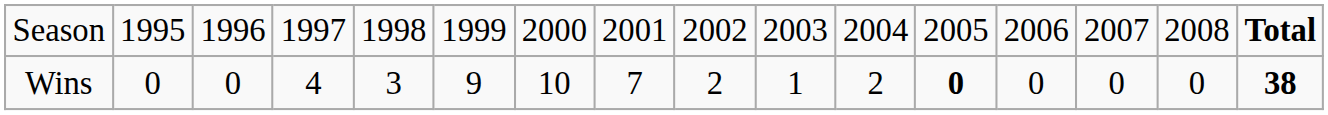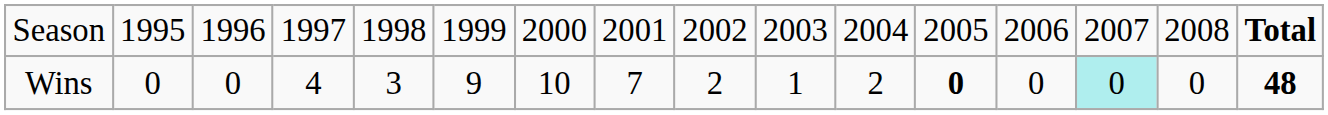Wins | column 14: no background -> paleturquoise background
Wins | column 16: 38 -> 48
